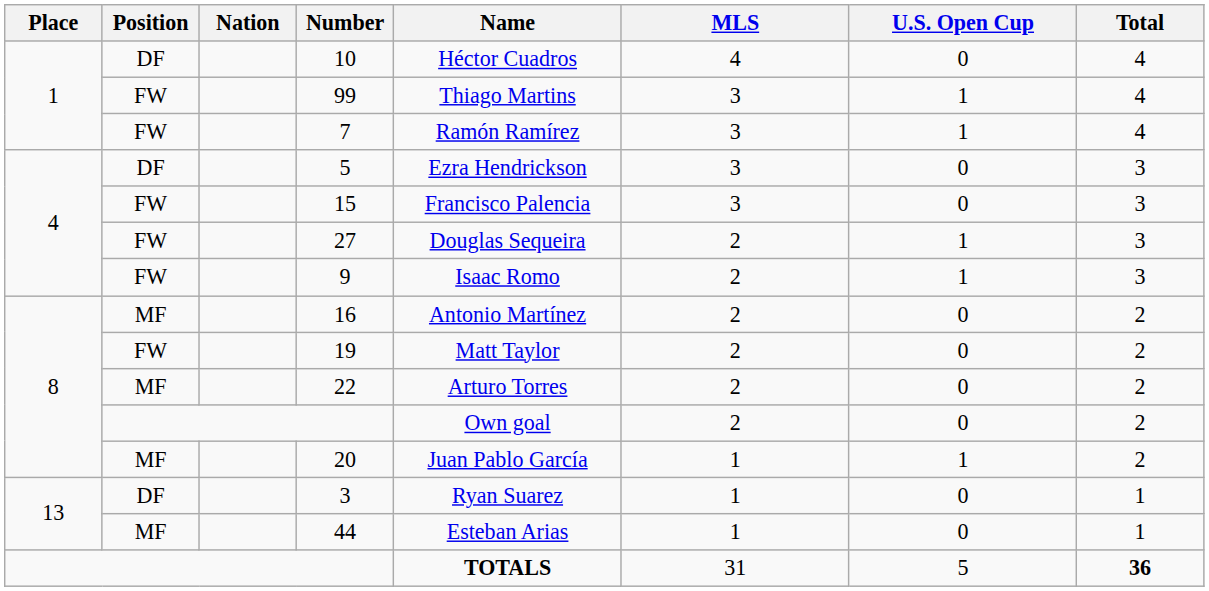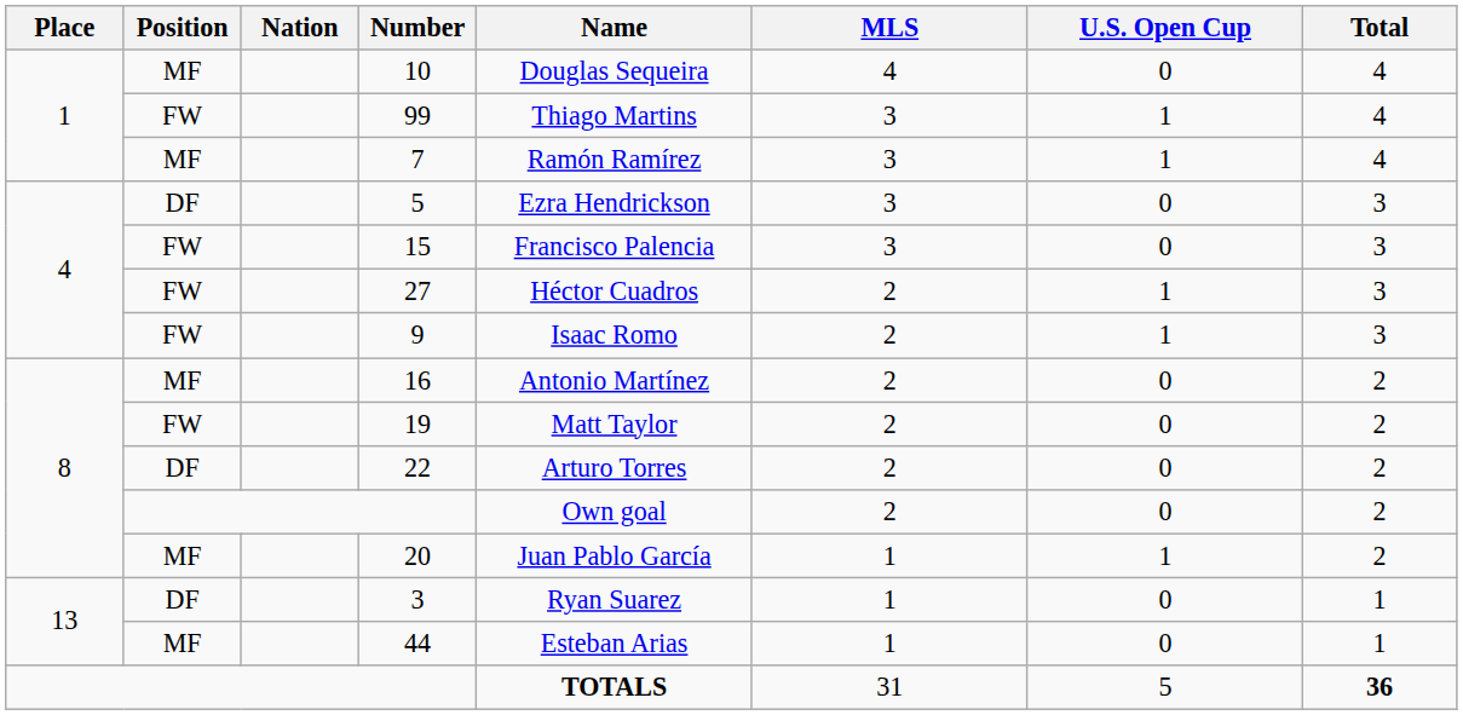10 | Position: DF -> MF
10 | Name: Héctor Cuadros -> Douglas Sequeira
7 | Position: FW -> MF
27 | Name: Douglas Sequeira -> Héctor Cuadros
22 | Position: MF -> DF
